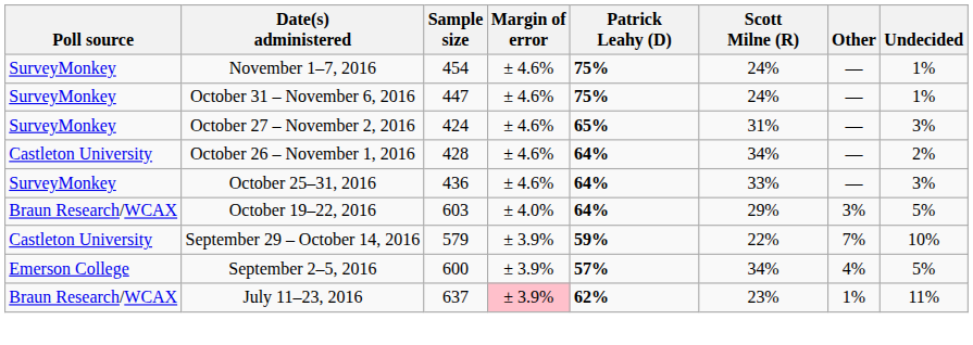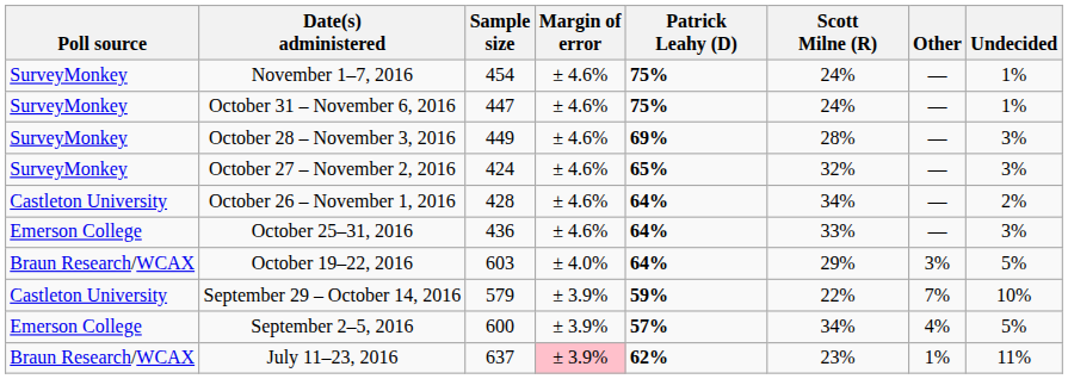+ row: SurveyMonkey | October 28 – November 3, 2016 | 449 | ± 4.6% | 69% | 28% | — | 3%
October 27 – November 2, 2016 | Scott Milne (R): 31% -> 32%
October 25–31, 2016 | Poll source: SurveyMonkey -> Emerson College
